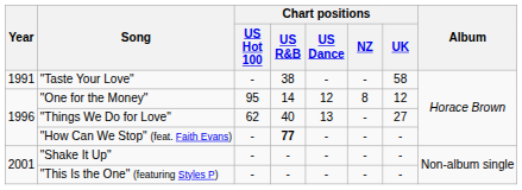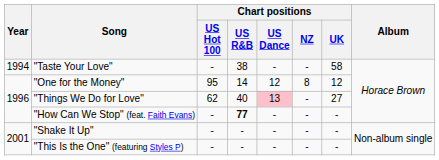"Taste Your Love" | Year: 1991 -> 1994
"Things We Do for Love" | Chart positions / US Dance: no background -> pink background
